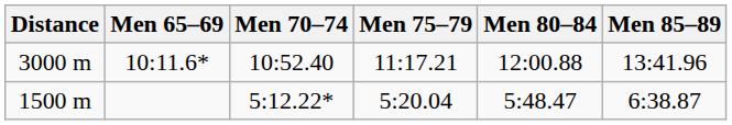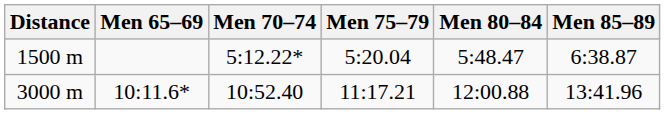rows swapped: 1500 m <-> 3000 m
